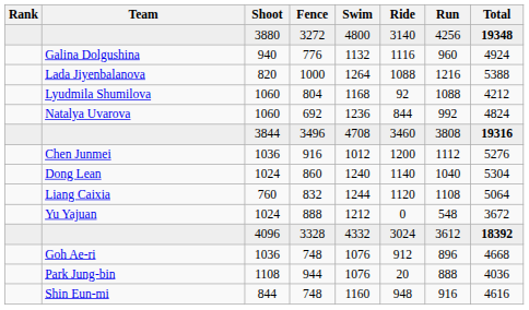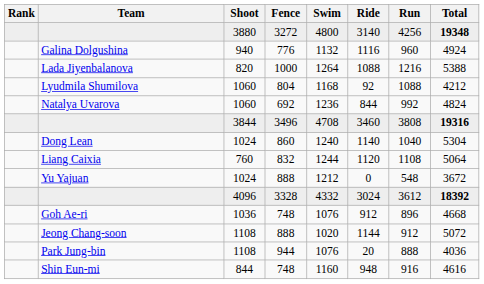- row: Chen Junmei | 1036 | 916 | 1012 | 1200 | 1112 | 5276
+ row: Jeong Chang-soon | 1108 | 888 | 1020 | 1144 | 912 | 5072
